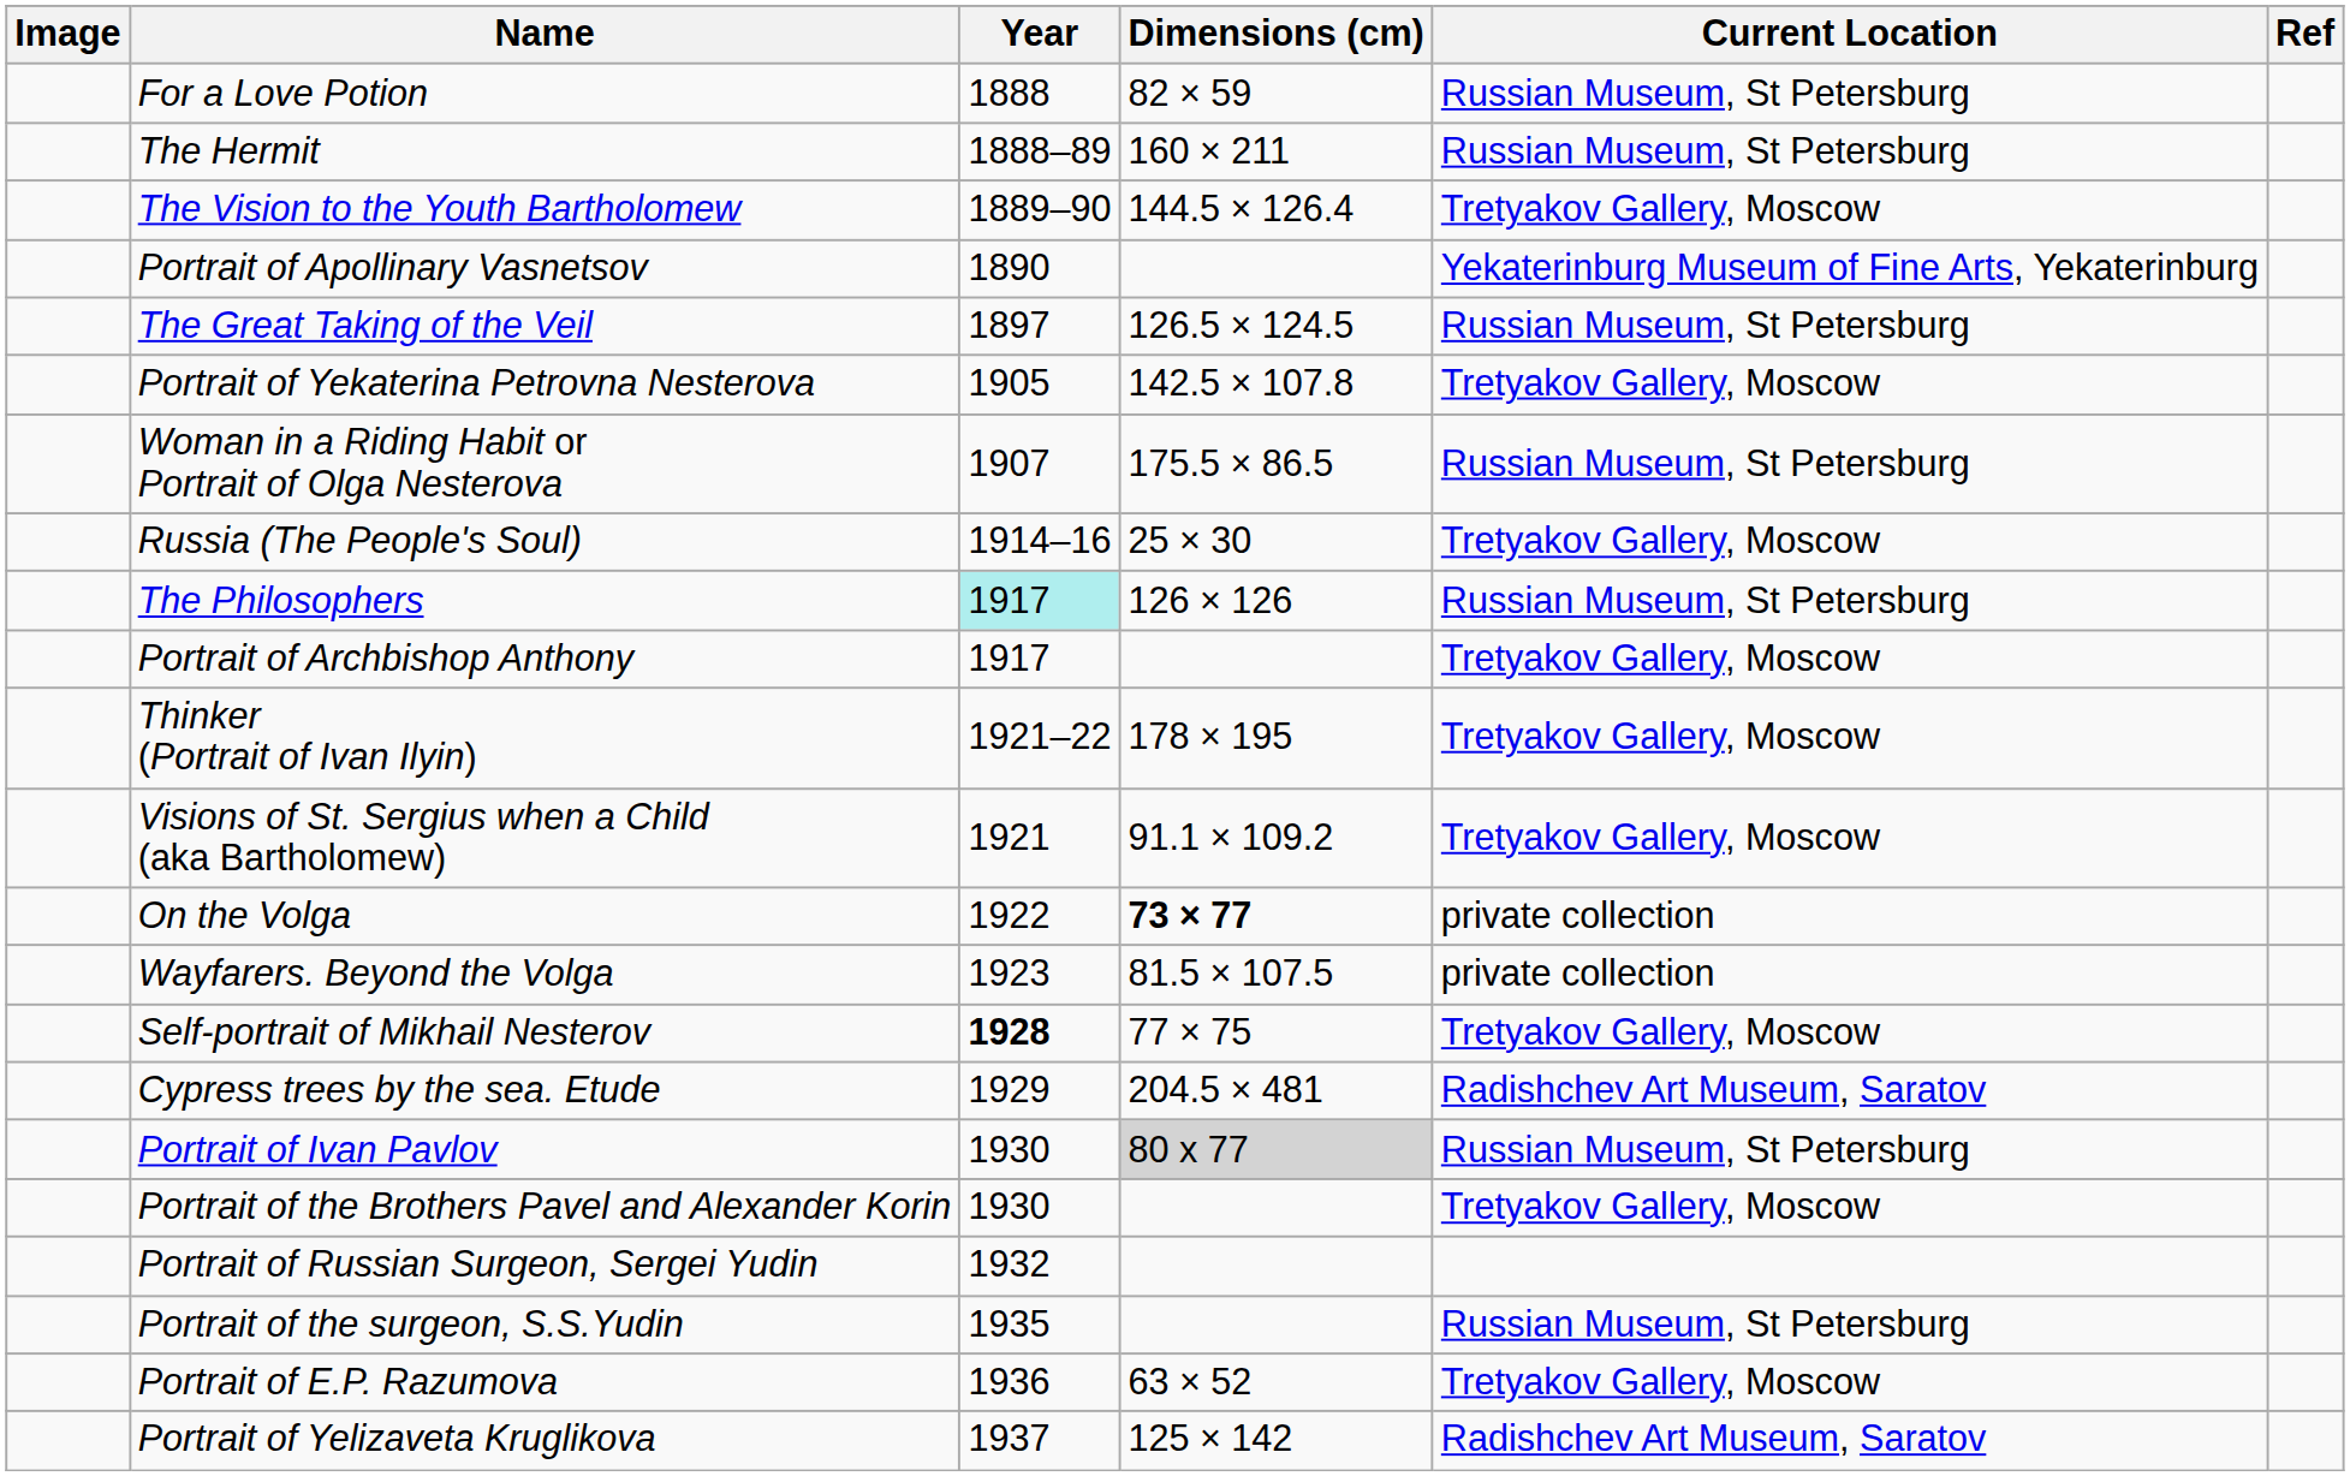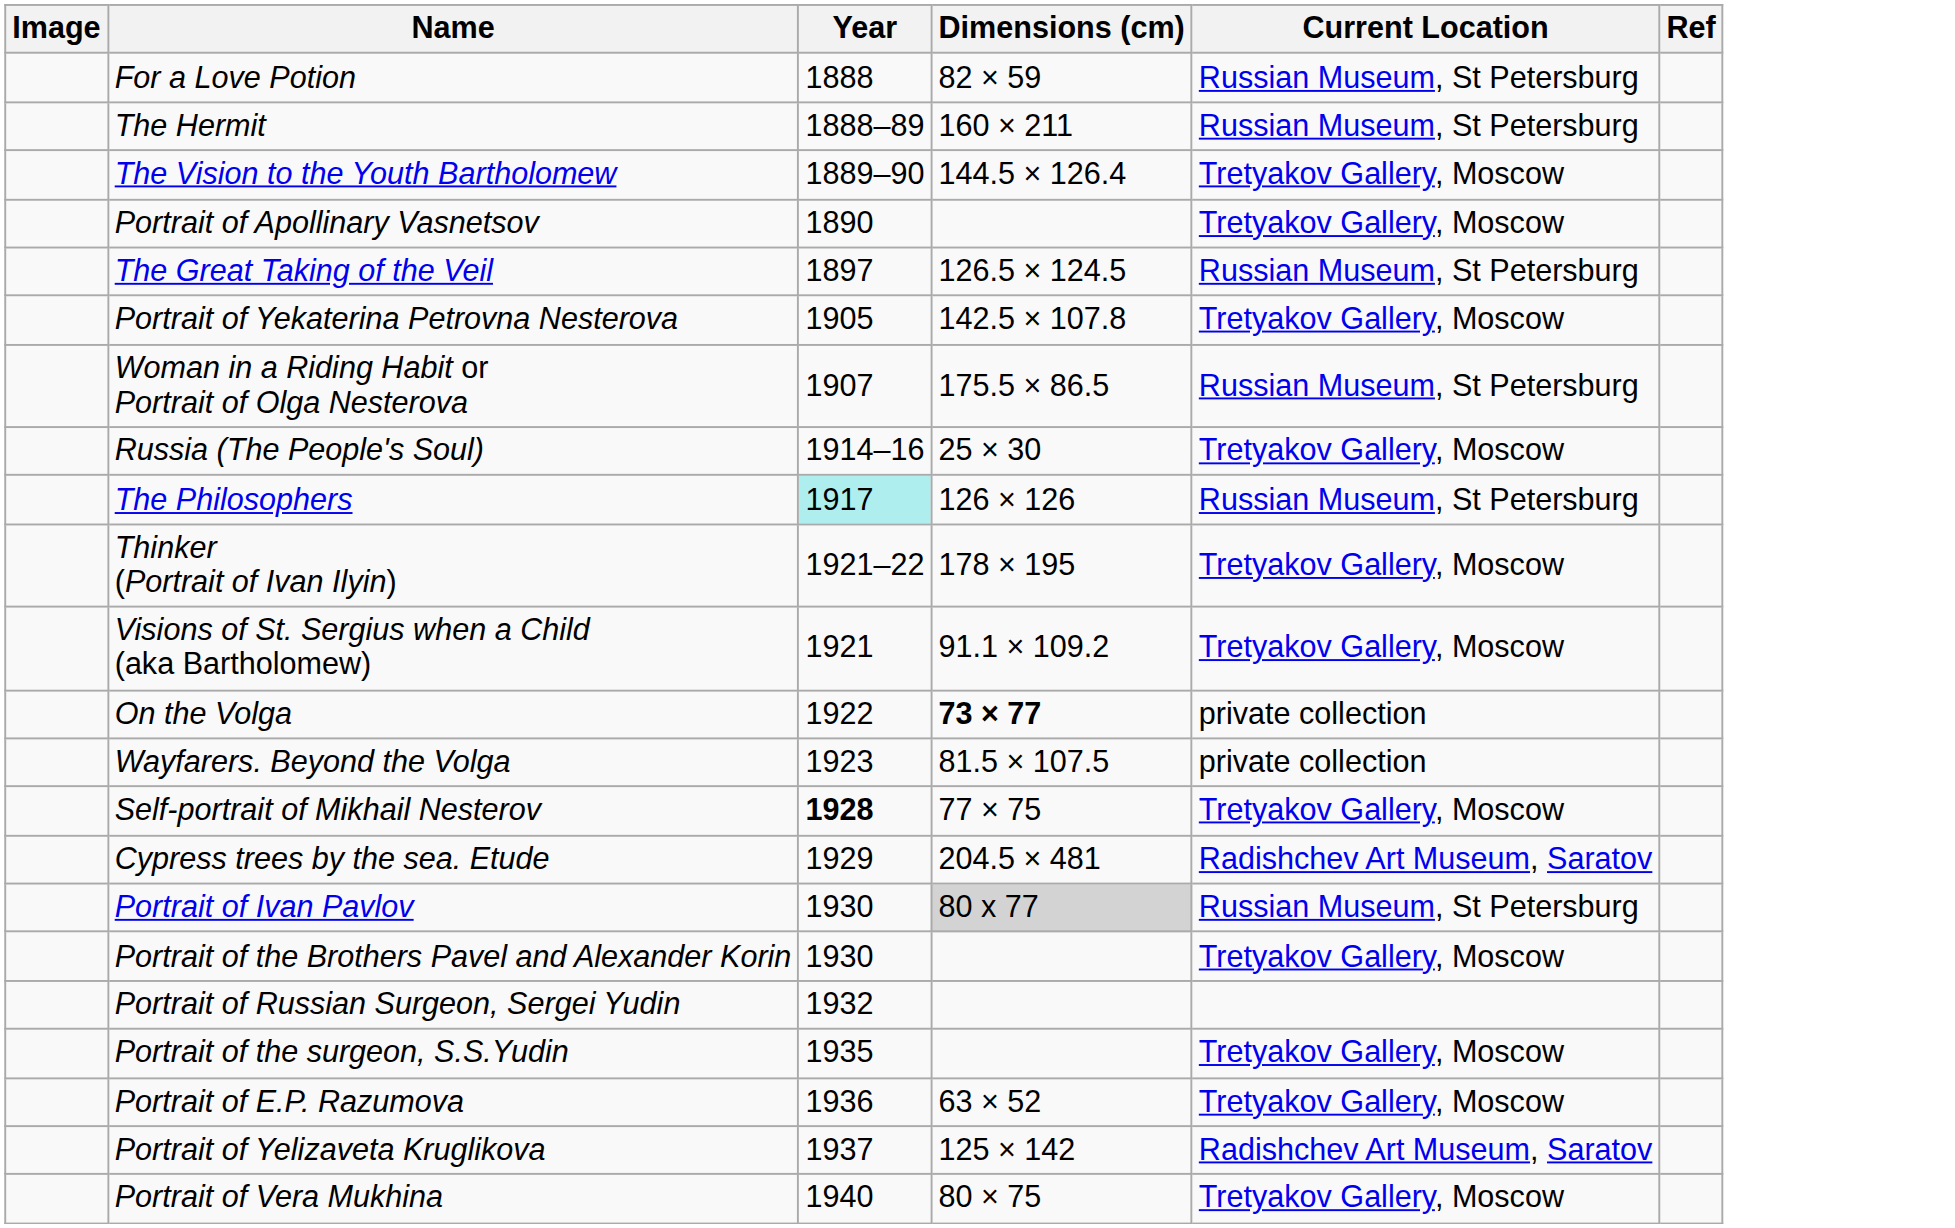Portrait of Apollinary Vasnetsov | Current Location: Yekaterinburg Museum of Fine Arts, Yekaterinburg -> Tretyakov Gallery, Moscow
- row: Portrait of Archbishop Anthony | 1917 | Tretyakov Gallery, Moscow
Portrait of the surgeon, S.S.Yudin | Current Location: Russian Museum, St Petersburg -> Tretyakov Gallery, Moscow
+ row: Portrait of Vera Mukhina | 1940 | 80 × 75 | Tretyakov Gallery, Moscow
